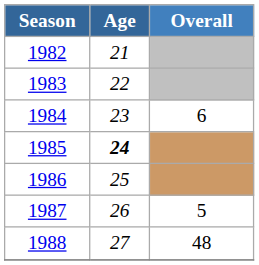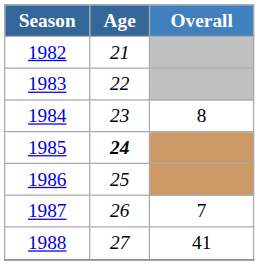1984 | Overall: 6 -> 8
1987 | Overall: 5 -> 7
1988 | Overall: 48 -> 41
